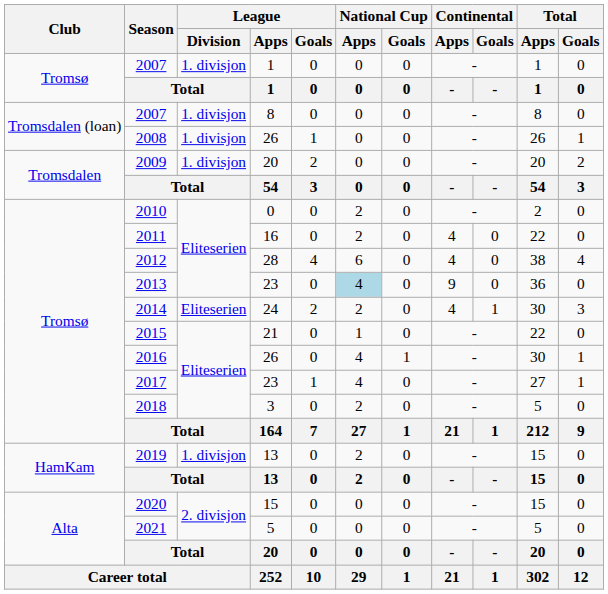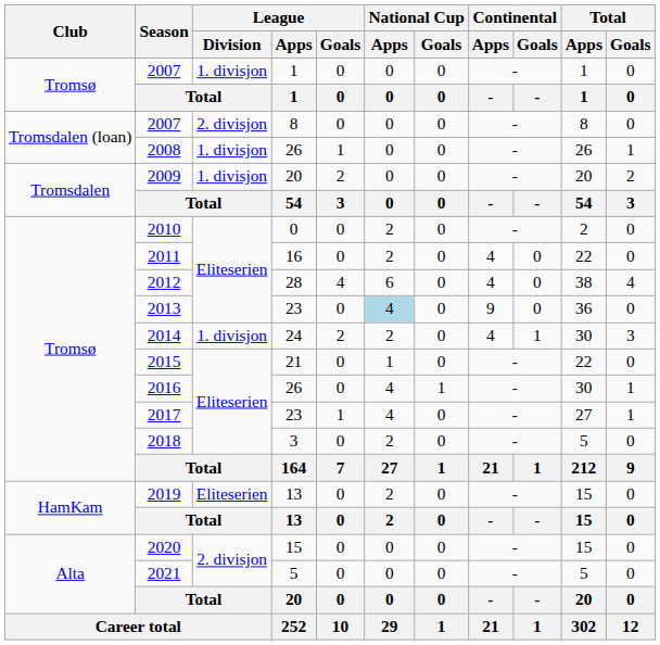2007 / 8 | League / Division: 1. divisjon -> 2. divisjon
2014 | League / Division: Eliteserien -> 1. divisjon
2019 | League / Division: 1. divisjon -> Eliteserien
